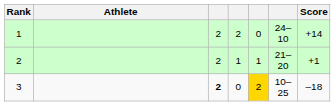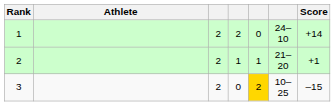3 | column 3: bold -> normal
3 | Score: –18 -> –15
